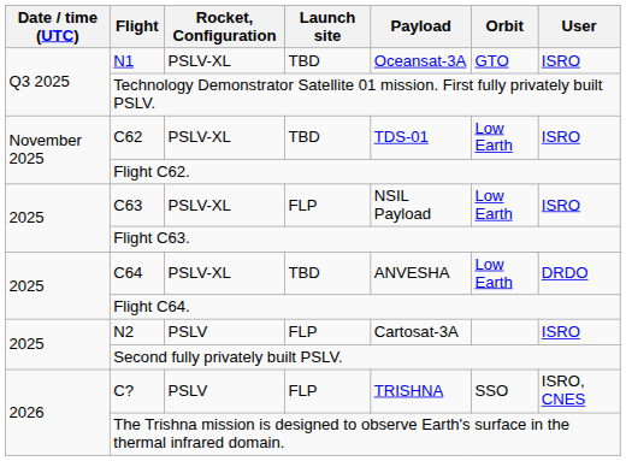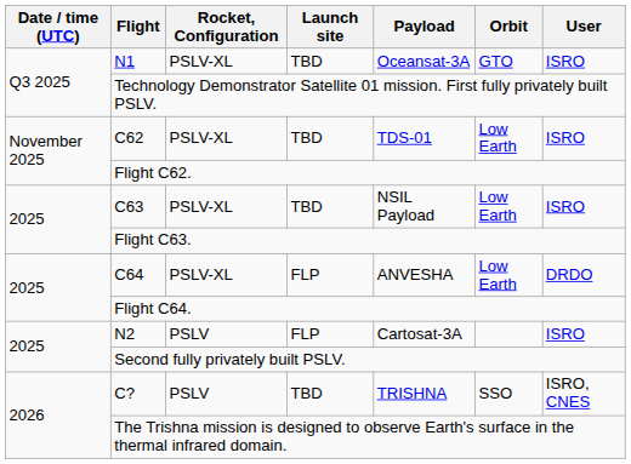C63 | Launch site: FLP -> TBD
C64 | Launch site: TBD -> FLP
C? | Launch site: FLP -> TBD
